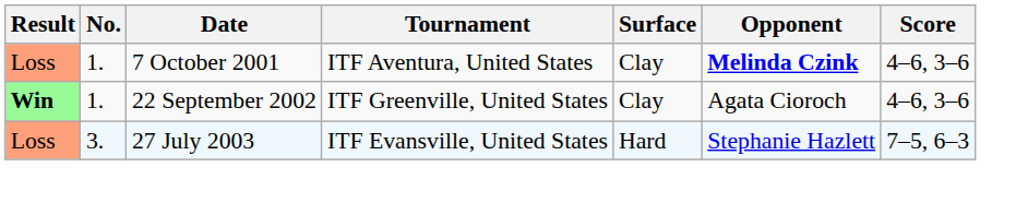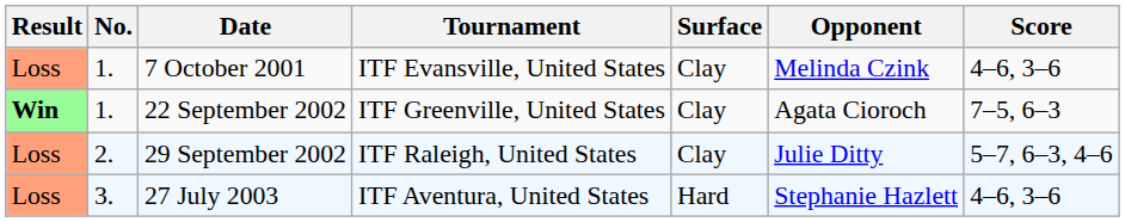7 October 2001 | Tournament: ITF Aventura, United States -> ITF Evansville, United States
7 October 2001 | Opponent: bold -> normal
22 September 2002 | Score: 4–6, 3–6 -> 7–5, 6–3
+ row: Loss | 2. | 29 September 2002 | ITF Raleigh, United States | Clay | Julie Ditty | 5–7, 6–3, 4–6
27 July 2003 | Tournament: ITF Evansville, United States -> ITF Aventura, United States
27 July 2003 | Score: 7–5, 6–3 -> 4–6, 3–6
